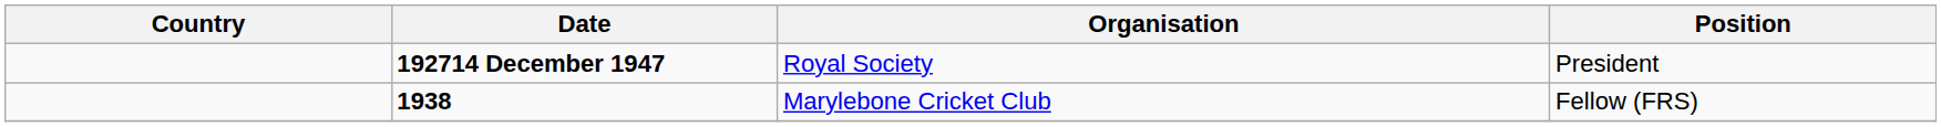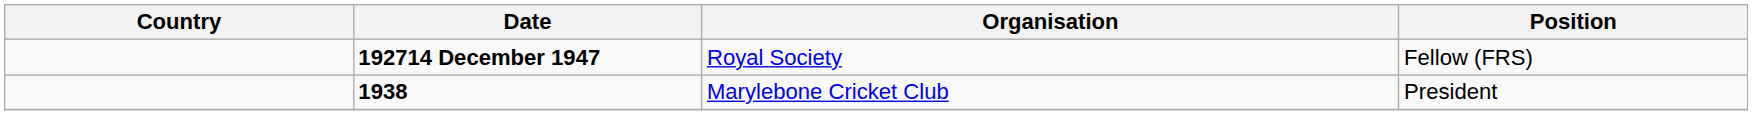192714 December 1947 | Position: President -> Fellow (FRS)
1938 | Position: Fellow (FRS) -> President
